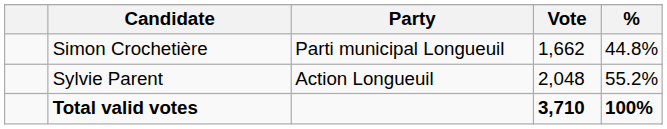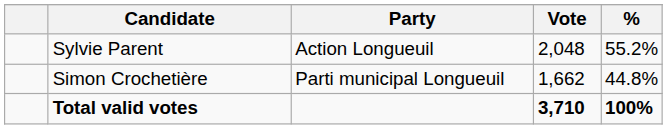rows swapped: Sylvie Parent <-> Simon Crochetière
